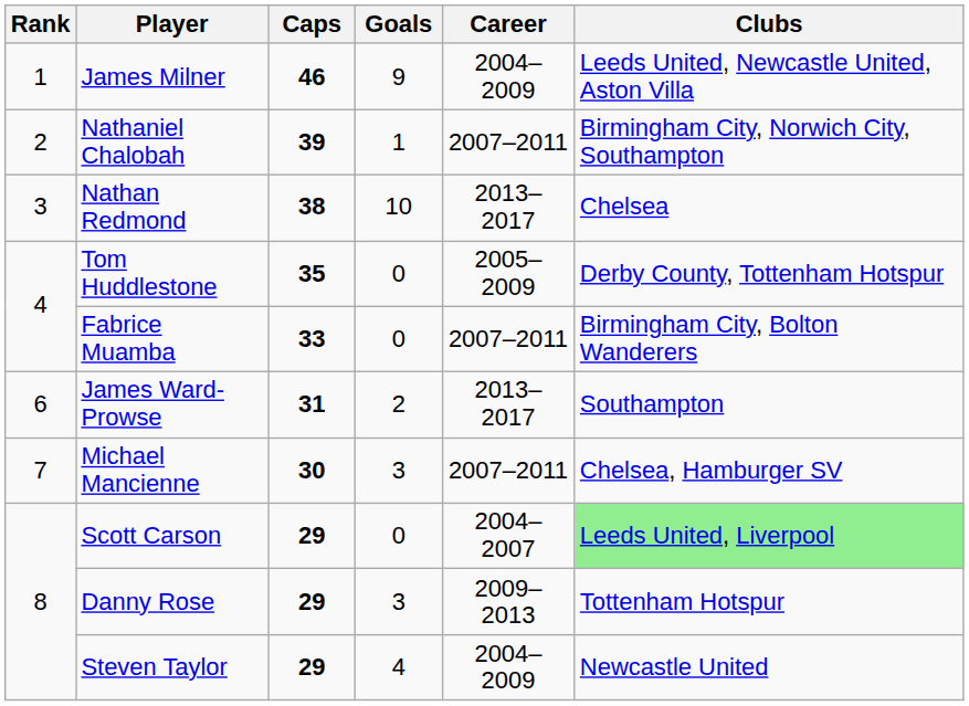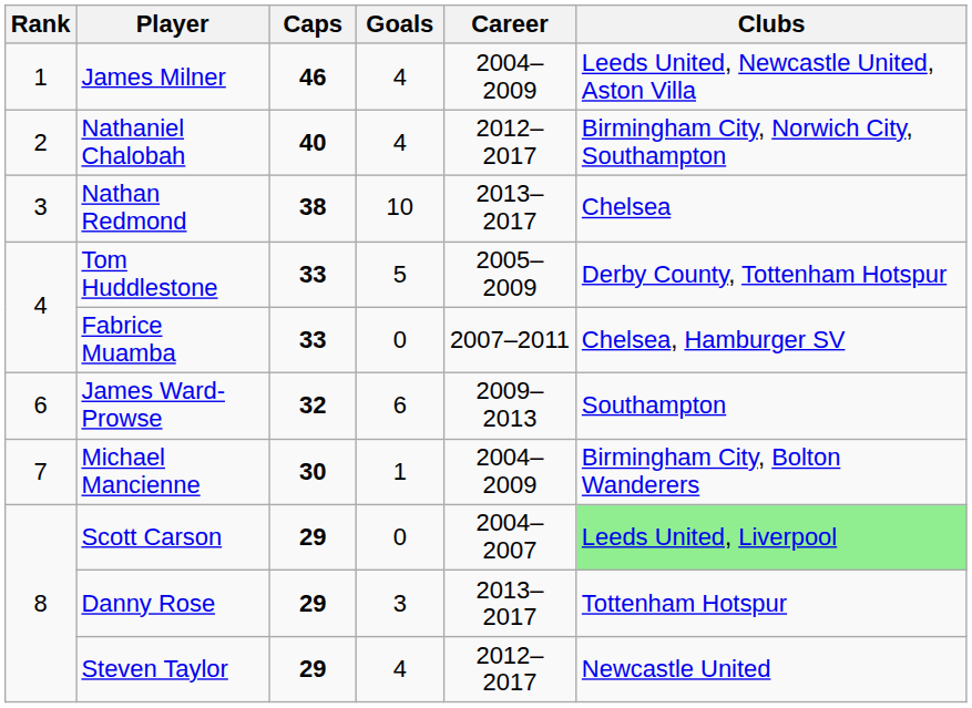James Milner | Goals: 9 -> 4
Nathaniel Chalobah | Caps: 39 -> 40
Nathaniel Chalobah | Goals: 1 -> 4
Nathaniel Chalobah | Career: 2007–2011 -> 2012–2017
Tom Huddlestone | Caps: 35 -> 33
Tom Huddlestone | Goals: 0 -> 5
Fabrice Muamba | Clubs: Birmingham City, Bolton Wanderers -> Chelsea, Hamburger SV
James Ward-Prowse | Caps: 31 -> 32
James Ward-Prowse | Goals: 2 -> 6
James Ward-Prowse | Career: 2013–2017 -> 2009–2013
Michael Mancienne | Goals: 3 -> 1
Michael Mancienne | Career: 2007–2011 -> 2004–2009
Michael Mancienne | Clubs: Chelsea, Hamburger SV -> Birmingham City, Bolton Wanderers
Danny Rose | Career: 2009–2013 -> 2013–2017
Steven Taylor | Career: 2004–2009 -> 2012–2017
